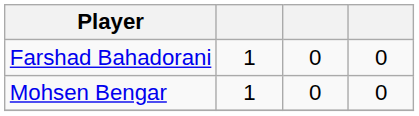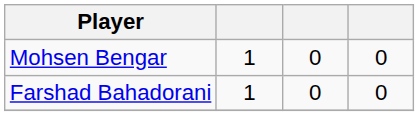rows swapped: Farshad Bahadorani <-> Mohsen Bengar
